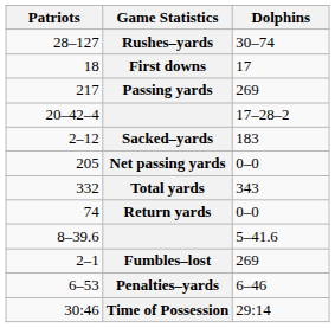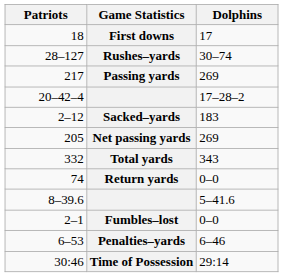rows swapped: First downs <-> Rushes–yards
Net passing yards | Dolphins: 0–0 -> 269
Fumbles–lost | Dolphins: 269 -> 0–0
